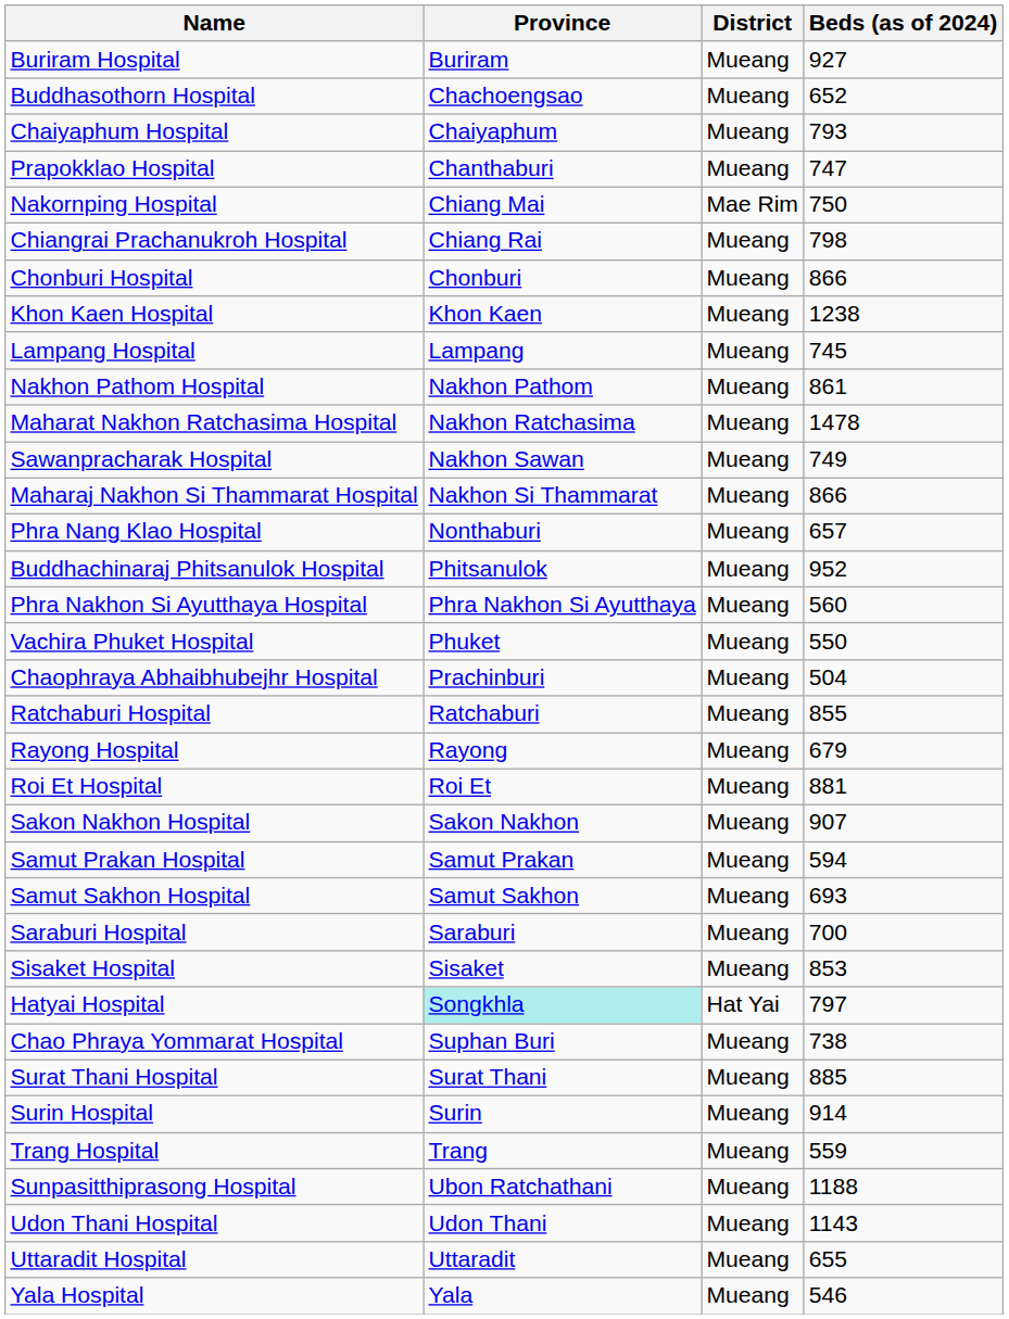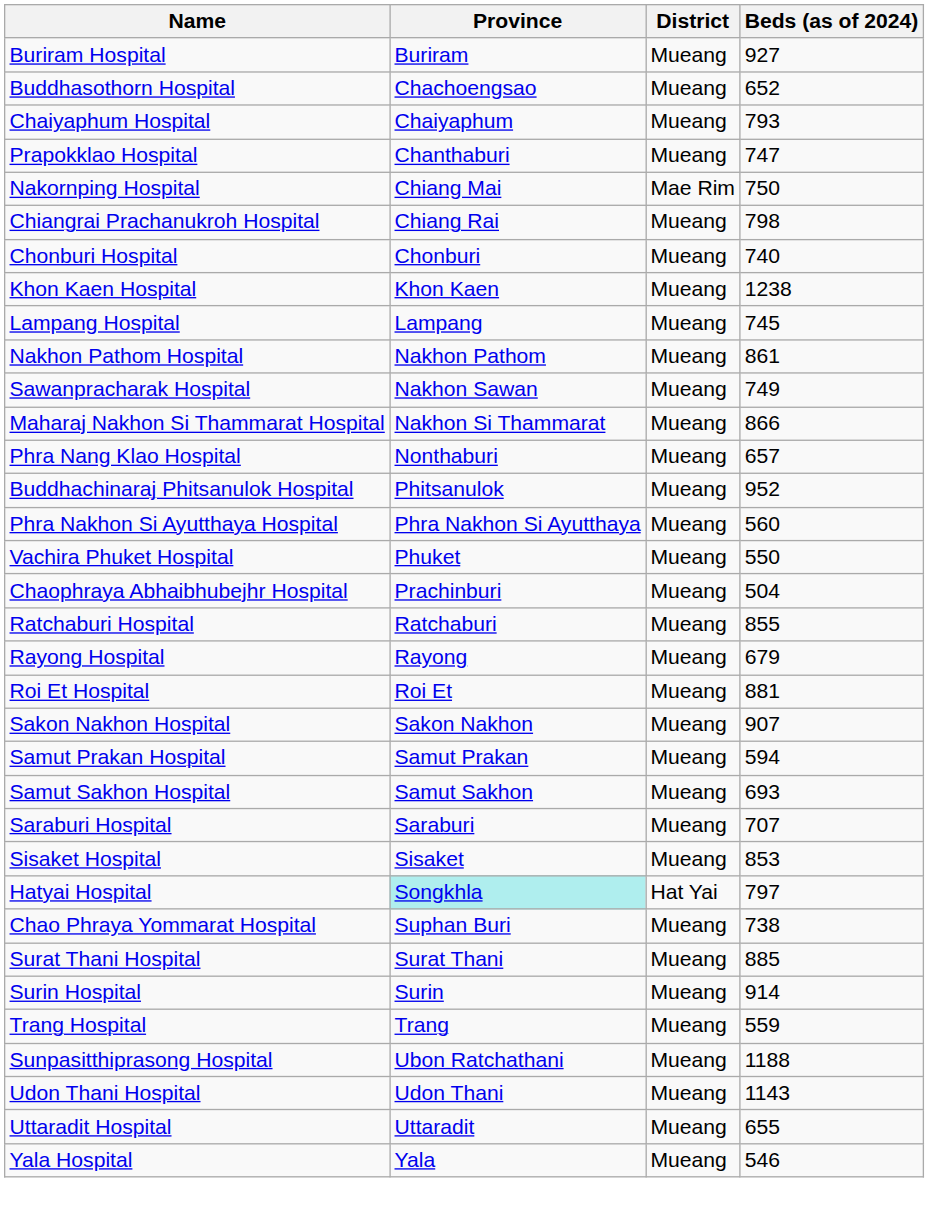Chonburi Hospital | Beds (as of 2024): 866 -> 740
- row: Maharat Nakhon Ratchasima Hospital | Nakhon Ratchasima | Mueang | 1478
Saraburi Hospital | Beds (as of 2024): 700 -> 707
